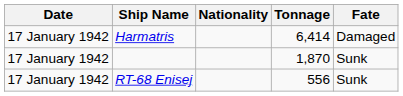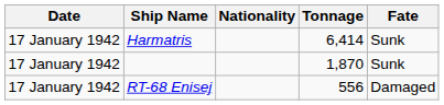Harmatris | Fate: Damaged -> Sunk
RT-68 Enisej | Fate: Sunk -> Damaged
